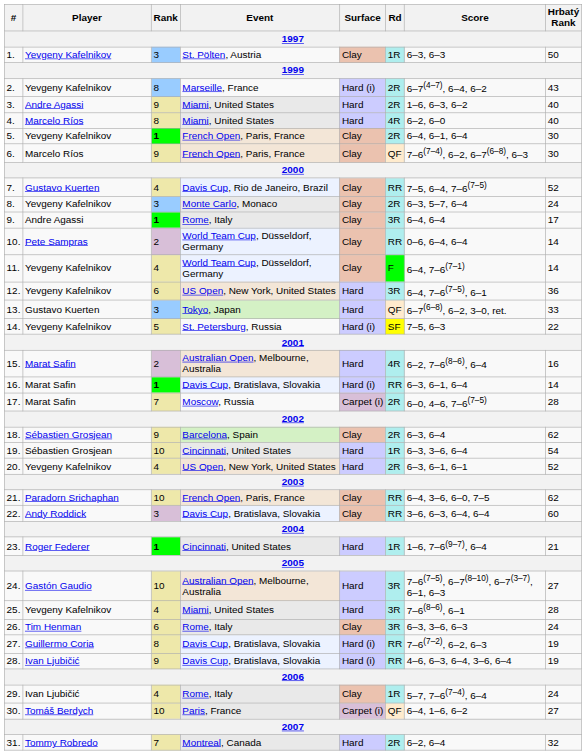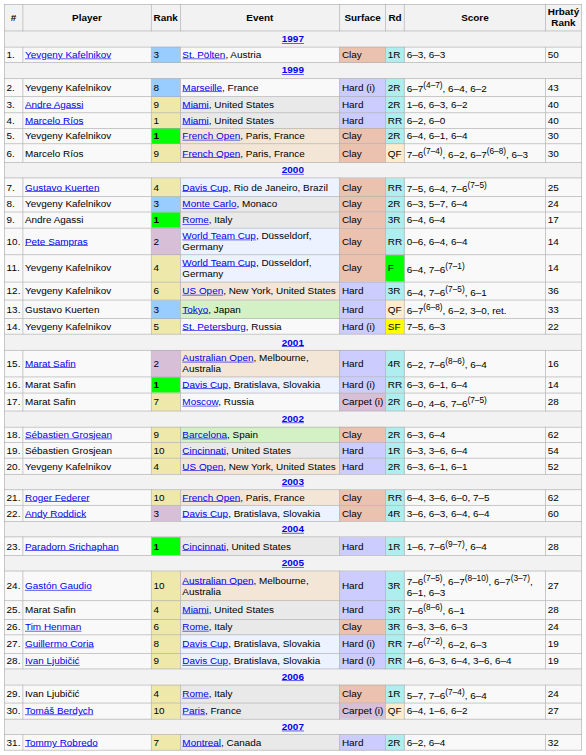4. | Rank: 8 -> 1
4. | Rd: 4R -> RR
7. | Hrbatý Rank: 52 -> 25
21. | Player: Paradorn Srichaphan -> Roger Federer
22. | Rd: RR -> 4R
23. | Player: Roger Federer -> Paradorn Srichaphan
23. | Hrbatý Rank: 21 -> 28
25. | Player: Yevgeny Kafelnikov -> Marat Safin
